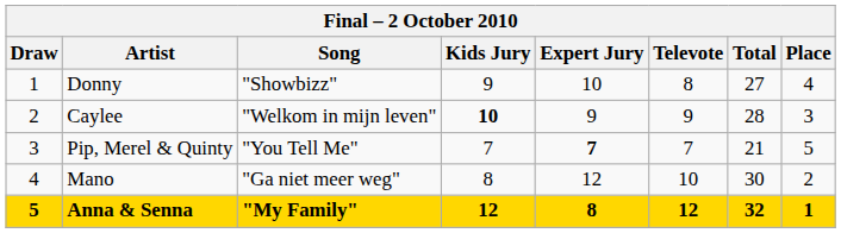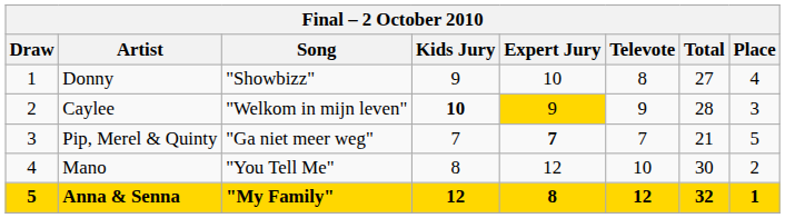Caylee | Expert Jury: no background -> gold background
Pip, Merel & Quinty | Song: "You Tell Me" -> "Ga niet meer weg"
Mano | Song: "Ga niet meer weg" -> "You Tell Me"
